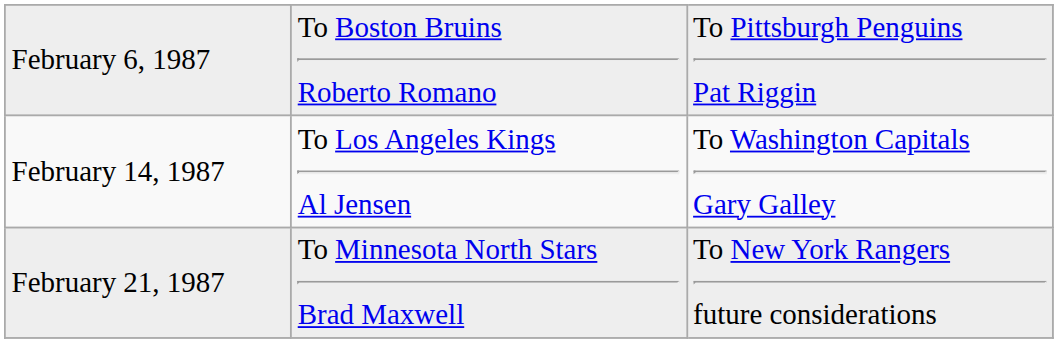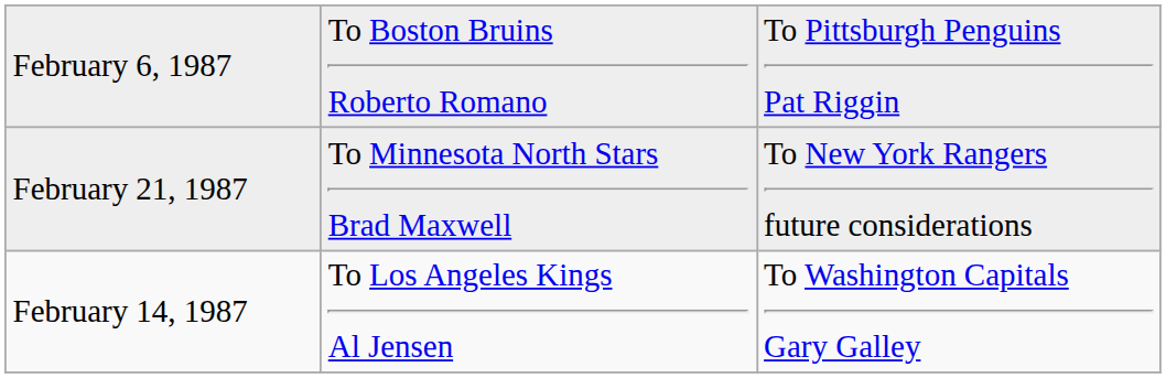rows swapped: February 14, 1987 <-> February 21, 1987
